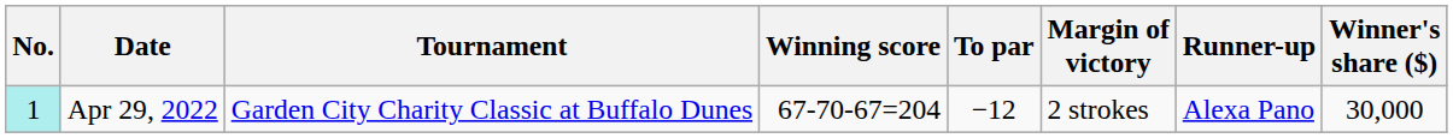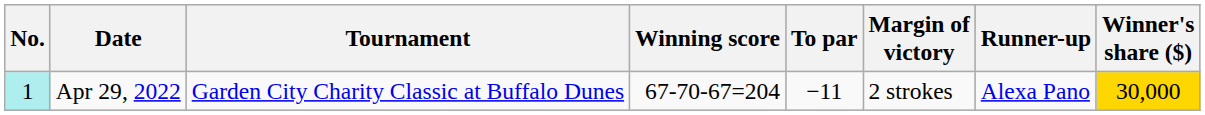Apr 29, 2022 | To par: −12 -> −11
Apr 29, 2022 | Winner's share ($): no background -> gold background
